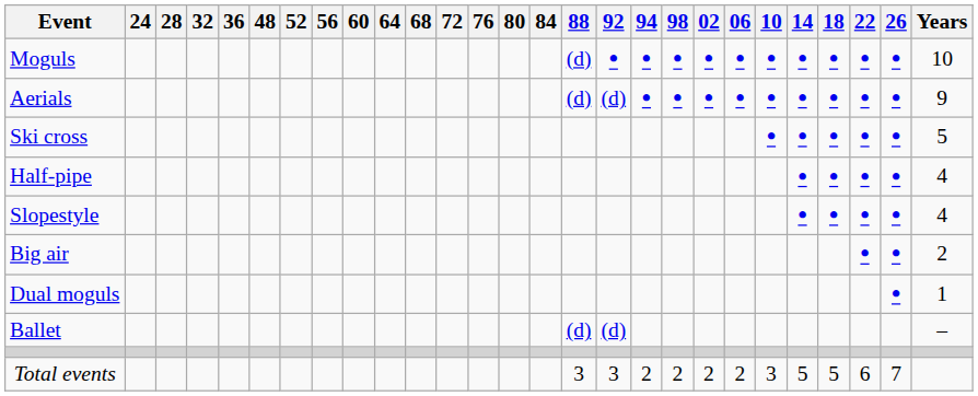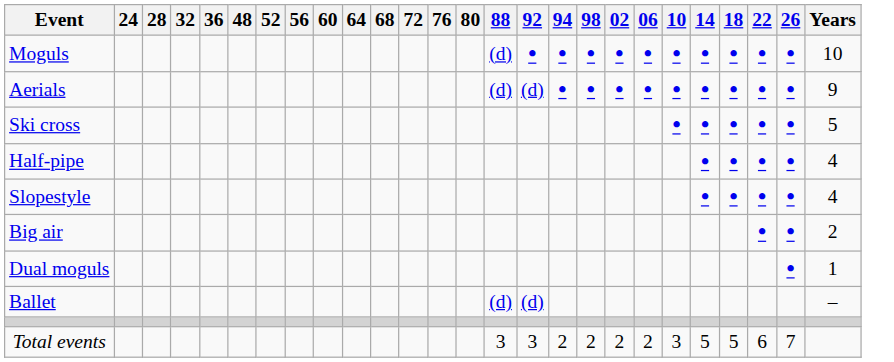- column: 84
